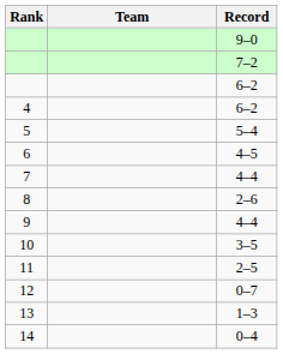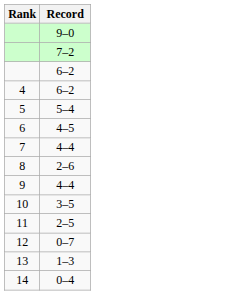- column: Team
